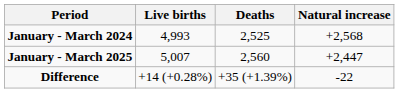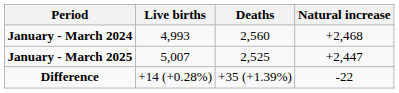January - March 2024 | Deaths: 2,525 -> 2,560
January - March 2024 | Natural increase: +2,568 -> +2,468
January - March 2025 | Deaths: 2,560 -> 2,525
